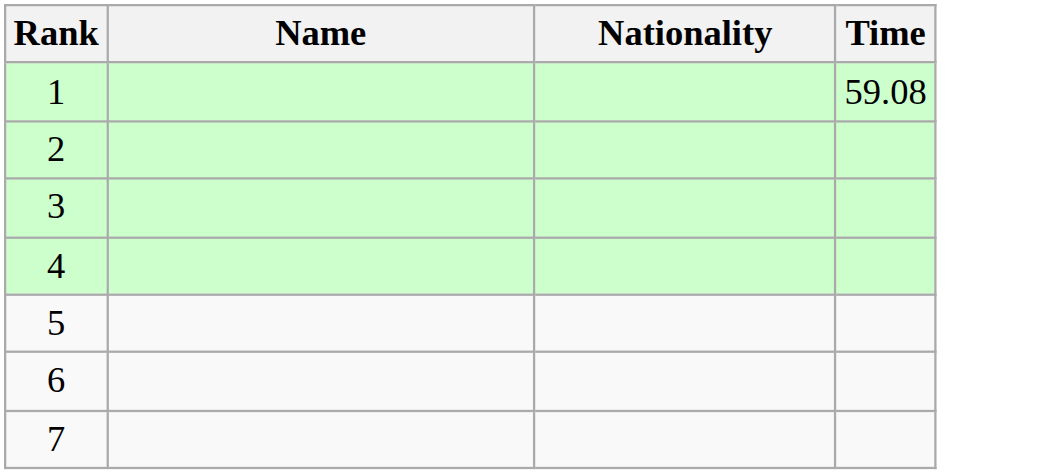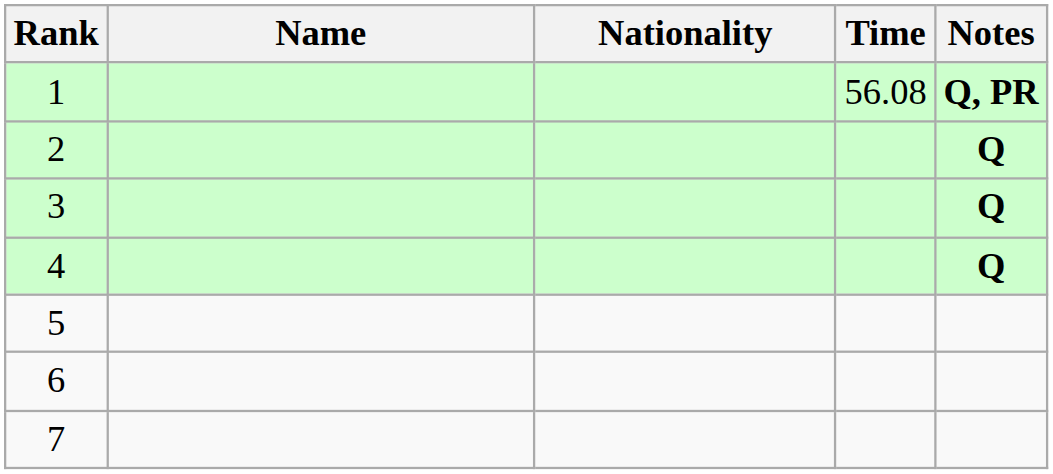+ column: Notes | Q, PR | Q | Q | Q
1 | Time: 59.08 -> 56.08
